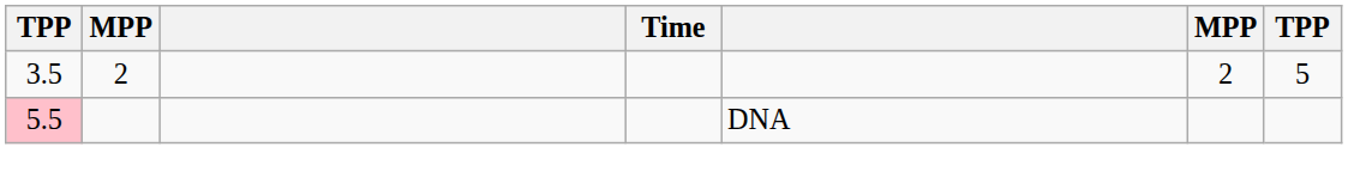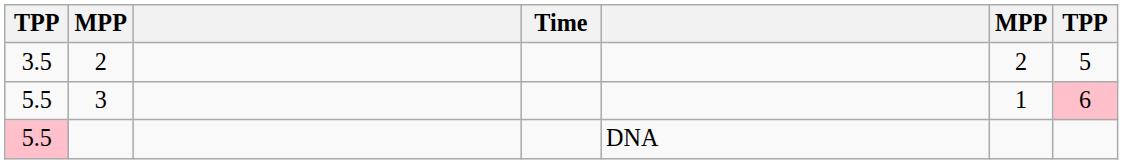+ row: 5.5 | 3 | 1 | 6
